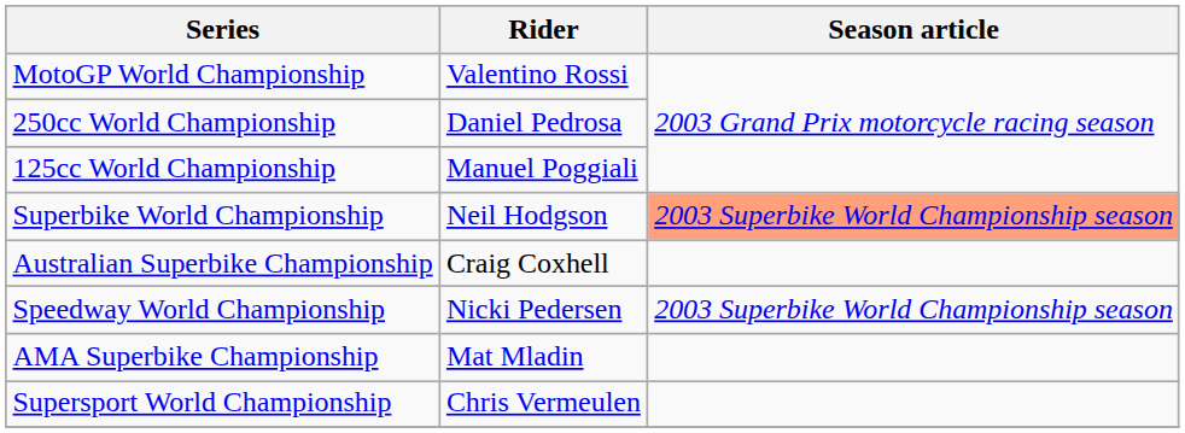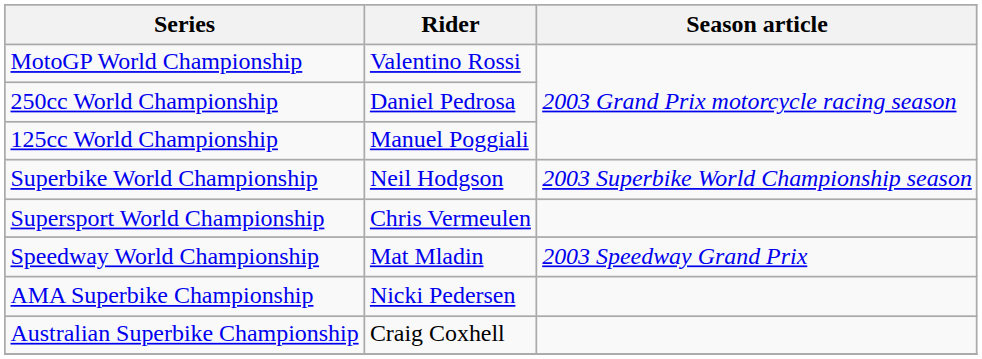Superbike World Championship | Season article: lightsalmon background -> no background
rows swapped: Supersport World Championship <-> Australian Superbike Championship
Speedway World Championship | Rider: Nicki Pedersen -> Mat Mladin
Speedway World Championship | Season article: 2003 Superbike World Championship season -> 2003 Speedway Grand Prix
AMA Superbike Championship | Rider: Mat Mladin -> Nicki Pedersen
